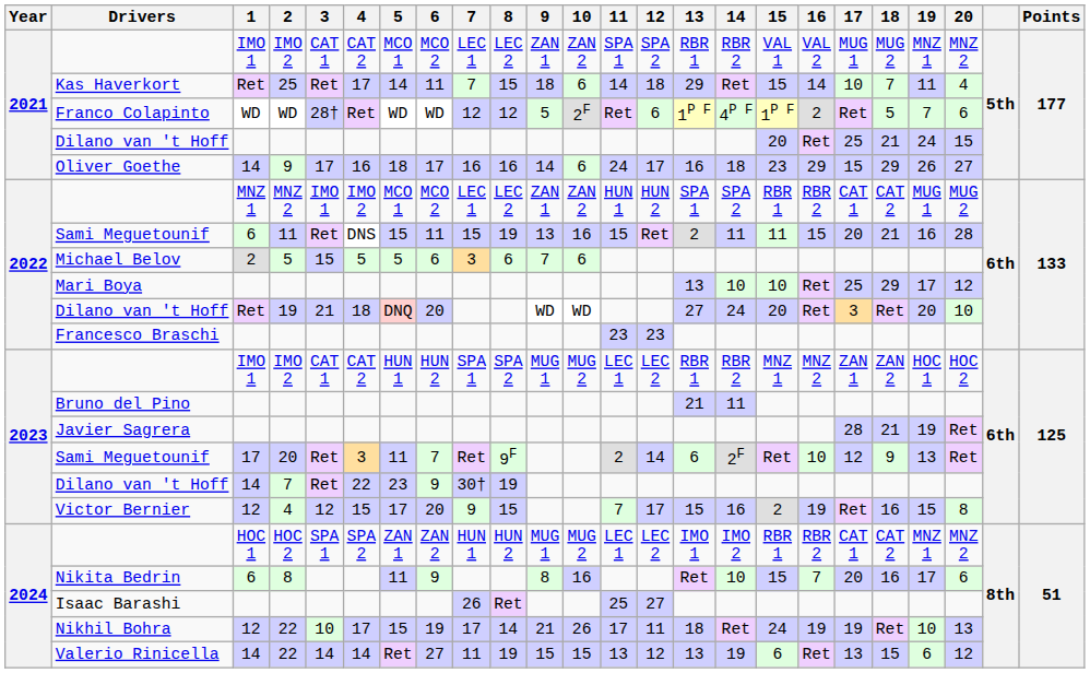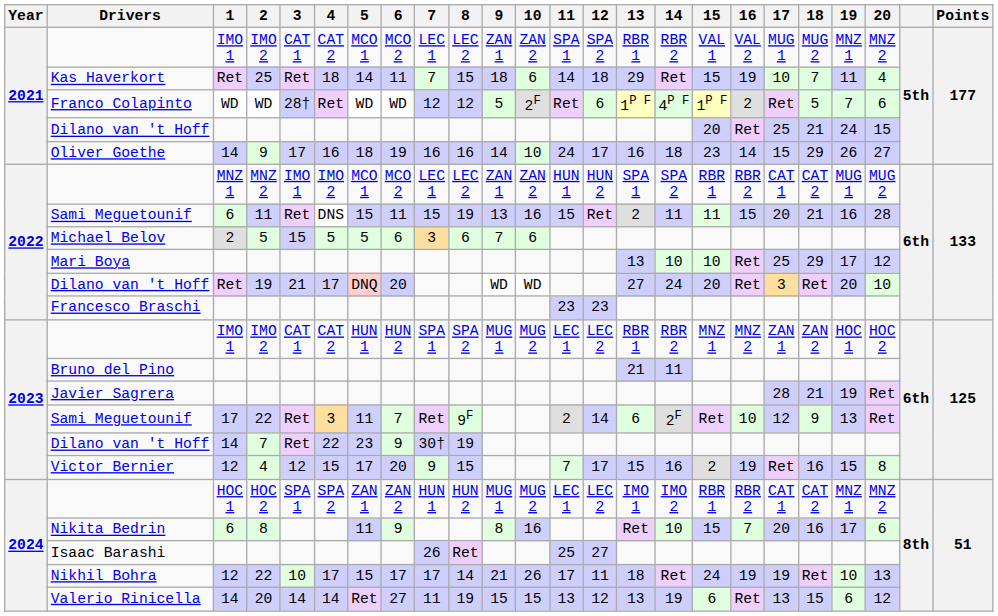Kas Haverkort | 4: 17 -> 18
Kas Haverkort | 16: 14 -> 19
Oliver Goethe | 6: 17 -> 19
Oliver Goethe | 10: 6 -> 10
Oliver Goethe | 16: 29 -> 14
2022 / Dilano van 't Hoff | 4: 18 -> 17
2023 / Sami Meguetounif | 2: 20 -> 22
Nikhil Bohra | 6: 19 -> 17
Valerio Rinicella | 2: 22 -> 20
